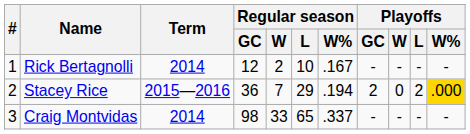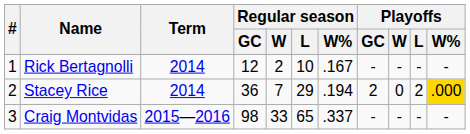Stacey Rice | Term: 2015—2016 -> 2014
Craig Montvidas | Term: 2014 -> 2015—2016
